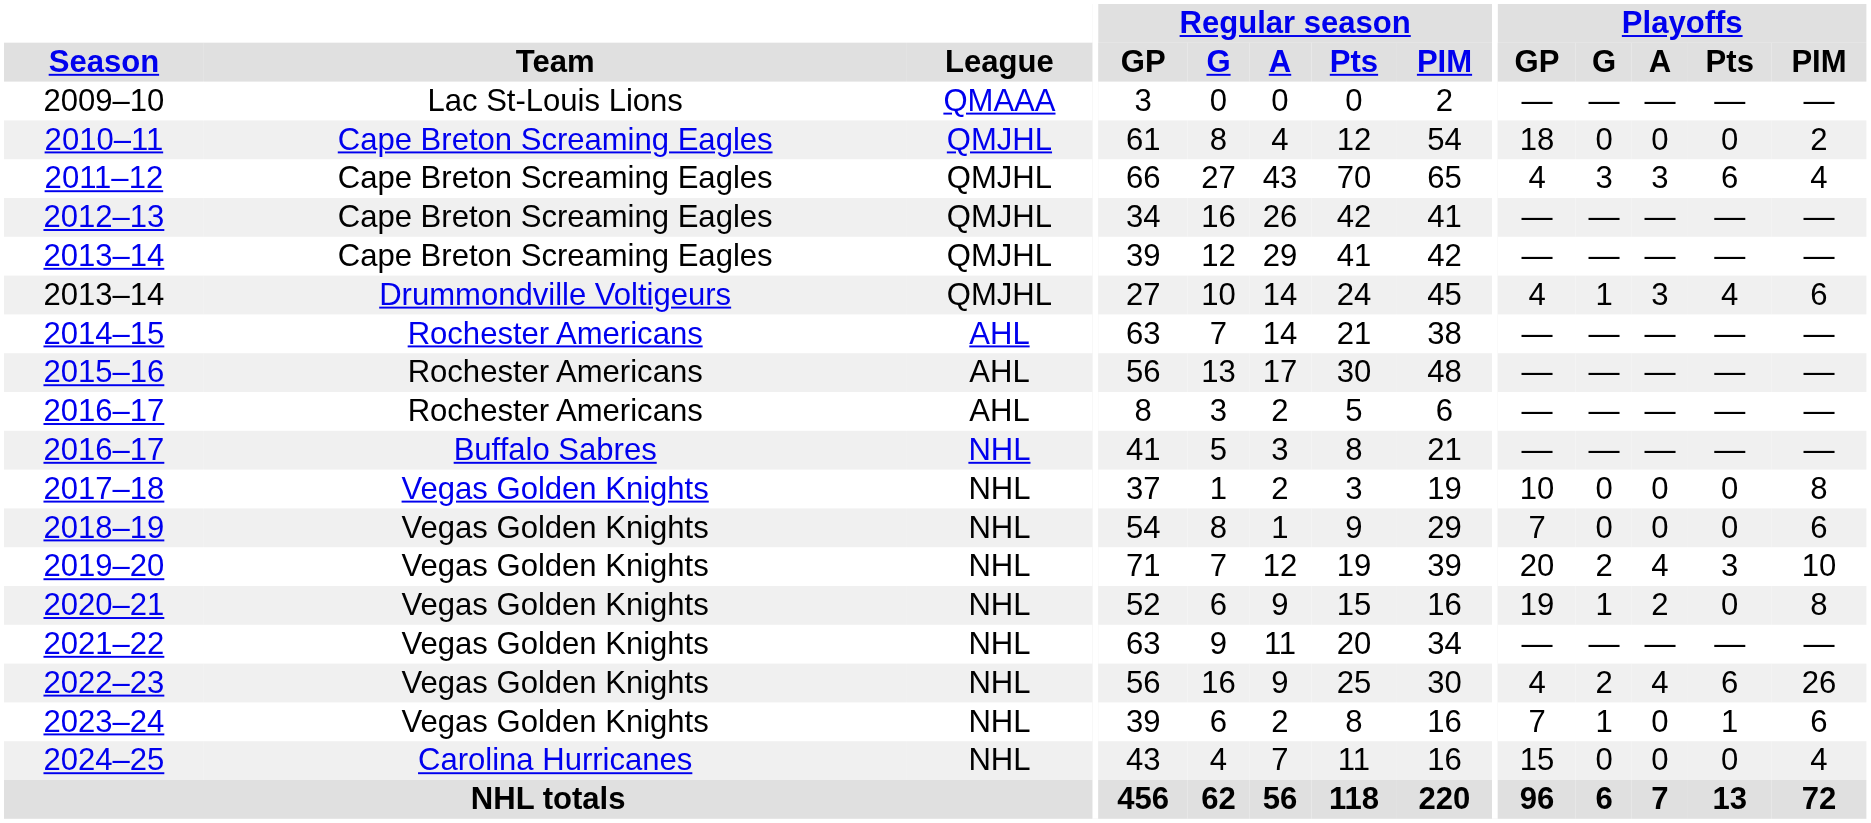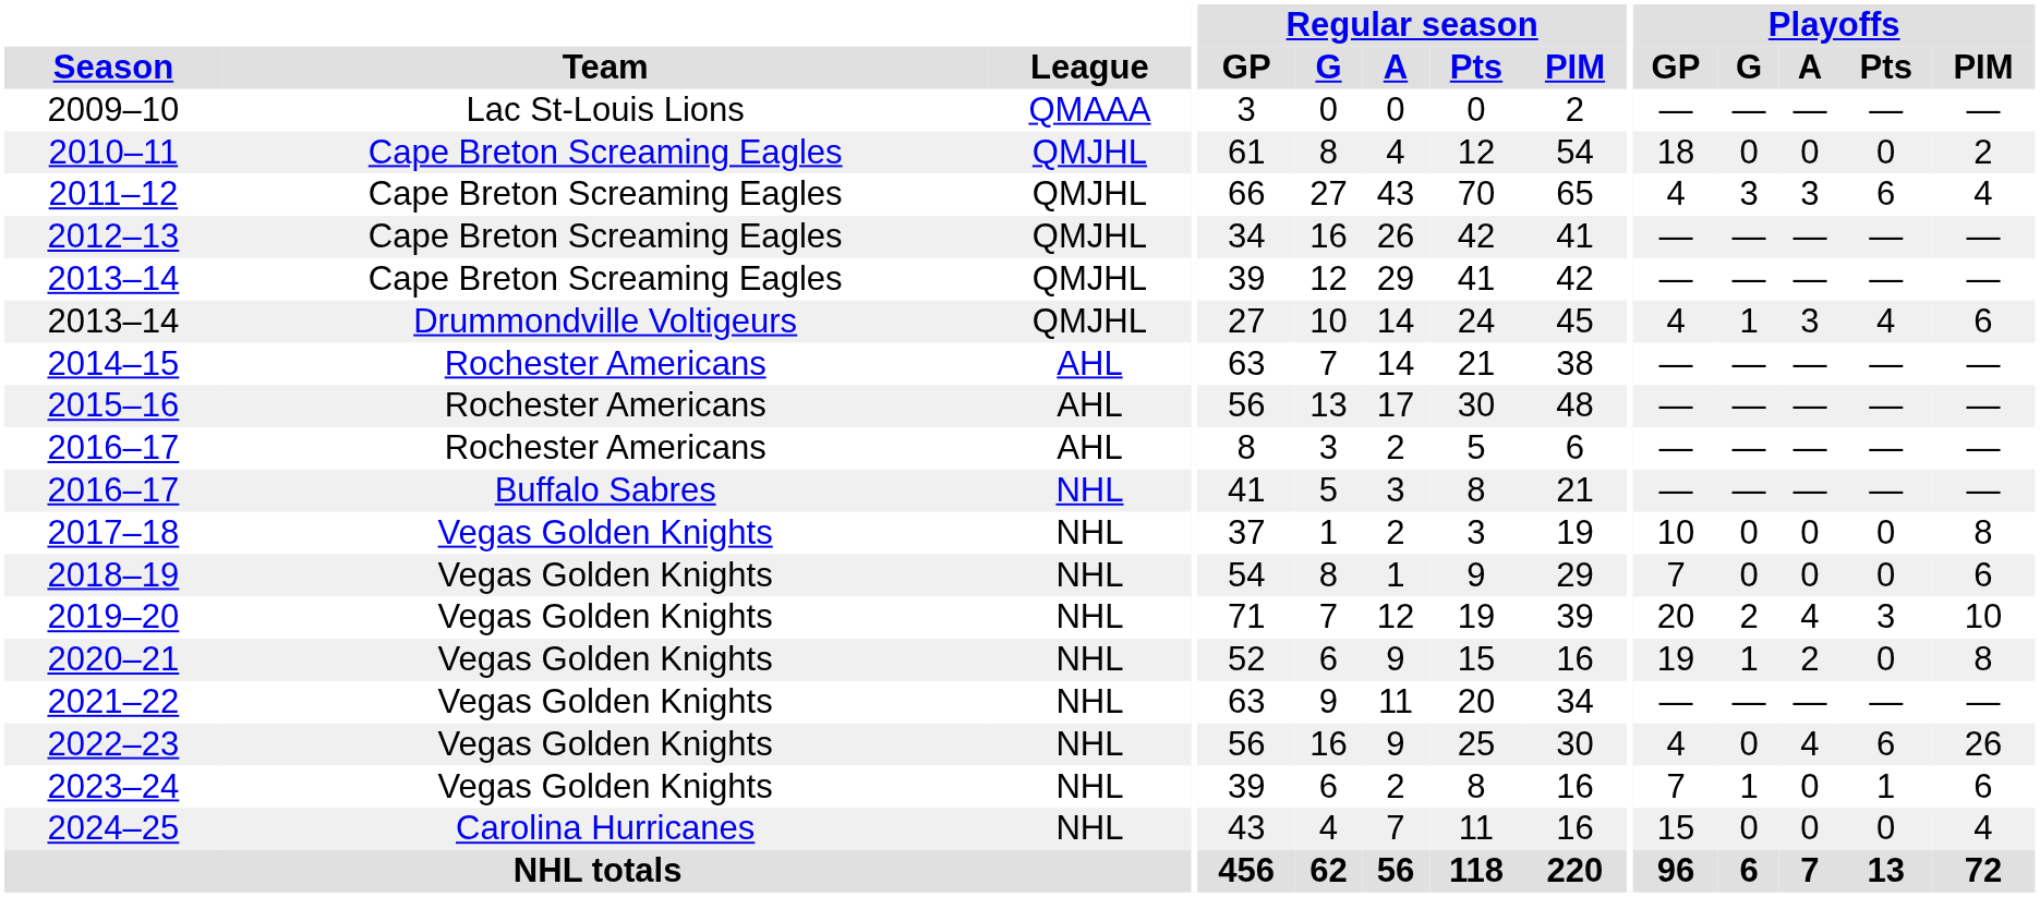2022–23 | Playoffs / G: 2 -> 0
